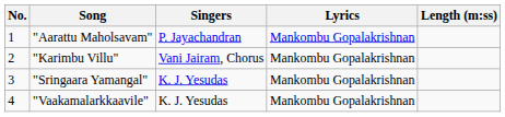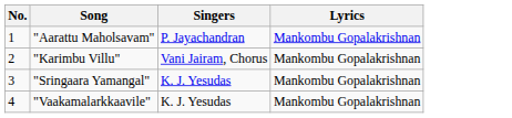- column: Length (m:ss)
